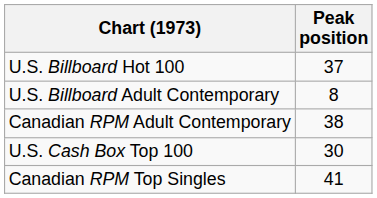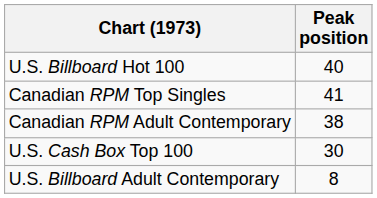U.S. Billboard Hot 100 | Peak position: 37 -> 40
rows swapped: Canadian RPM Top Singles <-> U.S. Billboard Adult Contemporary
